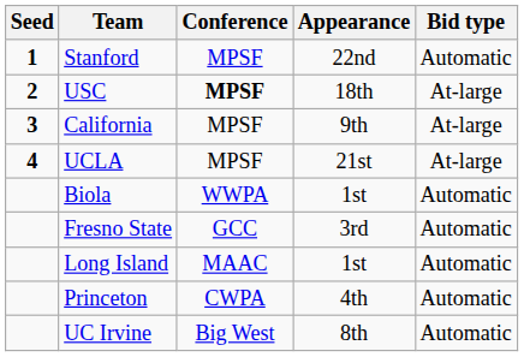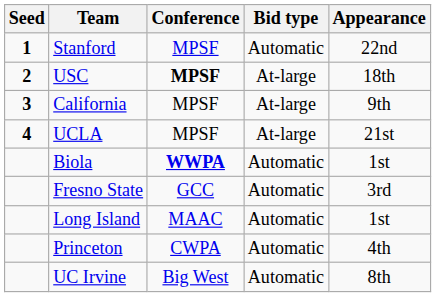columns swapped: Bid type <-> Appearance
Biola | Conference: normal -> bold
